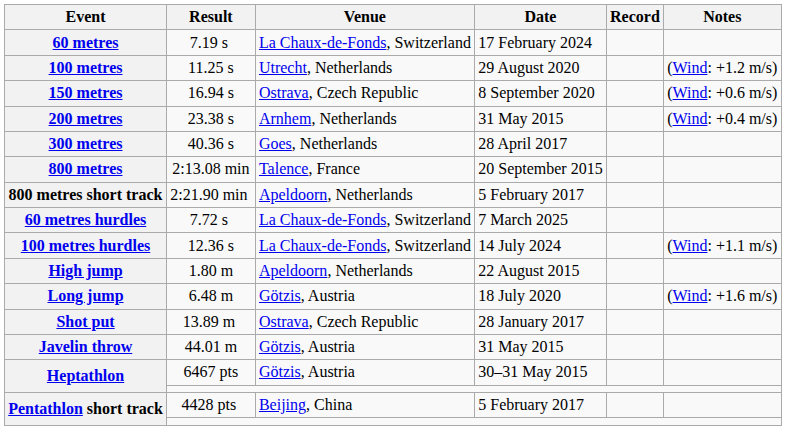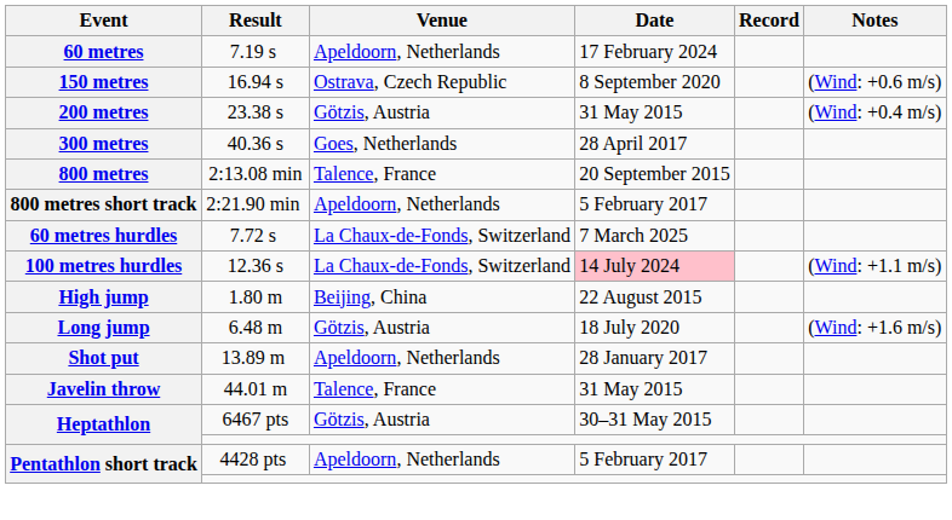7.19 s | Venue: La Chaux-de-Fonds, Switzerland -> Apeldoorn, Netherlands
- row: 100 metres | 11.25 s | Utrecht, Netherlands | 29 August 2020 | (Wind: +1.2 m/s)
23.38 s | Venue: Arnhem, Netherlands -> Götzis, Austria
12.36 s | Date: no background -> pink background
1.80 m | Venue: Apeldoorn, Netherlands -> Beijing, China
13.89 m | Venue: Ostrava, Czech Republic -> Apeldoorn, Netherlands
44.01 m | Venue: Götzis, Austria -> Talence, France
4428 pts | Venue: Beijing, China -> Apeldoorn, Netherlands
